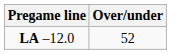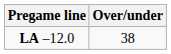LA –12.0 | Over/under: 52 -> 38
